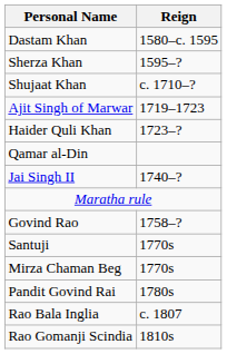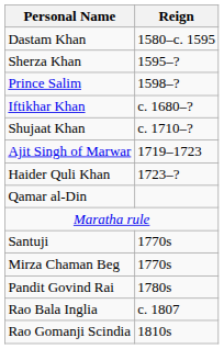+ row: Prince Salim | 1598–?
+ row: Iftikhar Khan | c. 1680–?
- row: Jai Singh II | 1740–?
- row: Govind Rao | 1758–?
